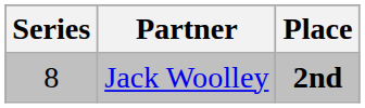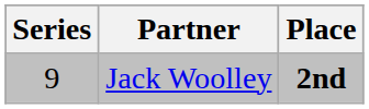Jack Woolley | Series: 8 -> 9
